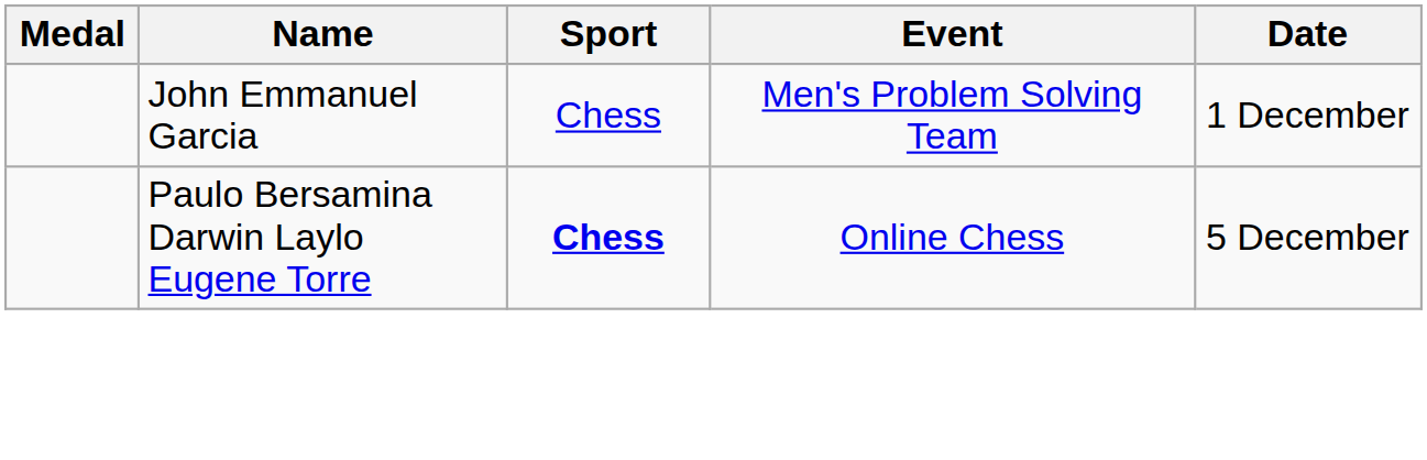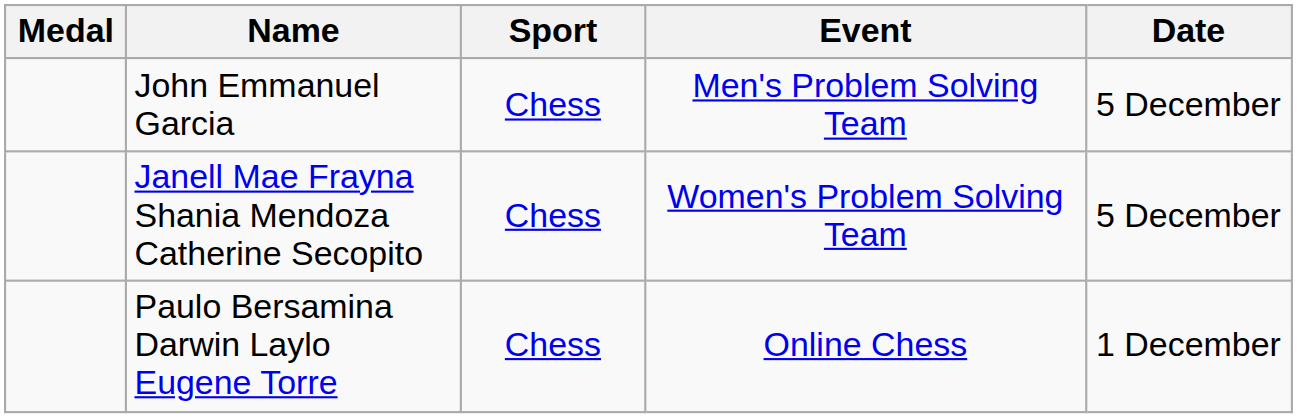John Emmanuel Garcia | Date: 1 December -> 5 December
+ row: Janell Mae Frayna Shania Mendoza Catherine Secopito | Chess | Women's Problem Solving Team | 5 December
Paulo Bersamina Darwin Laylo Eugene Torre | Sport: bold -> normal
Paulo Bersamina Darwin Laylo Eugene Torre | Date: 5 December -> 1 December
